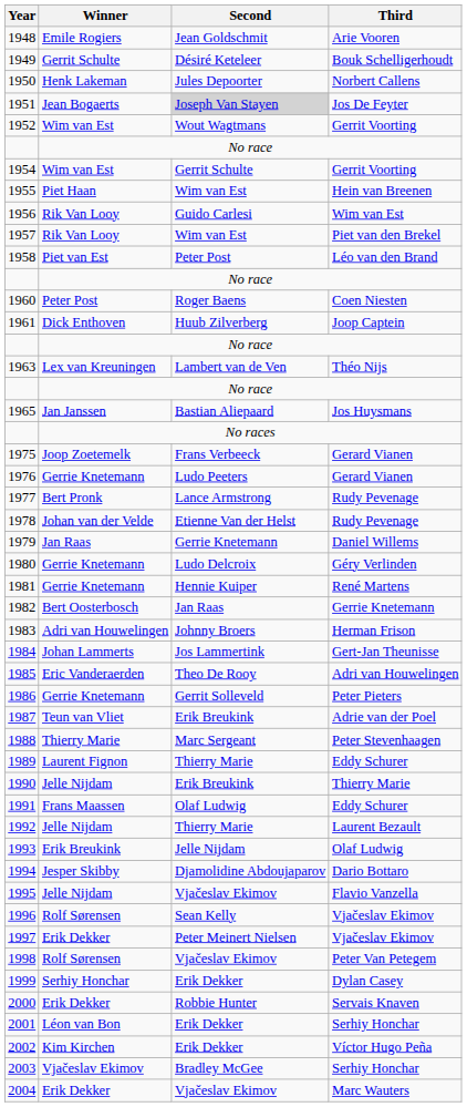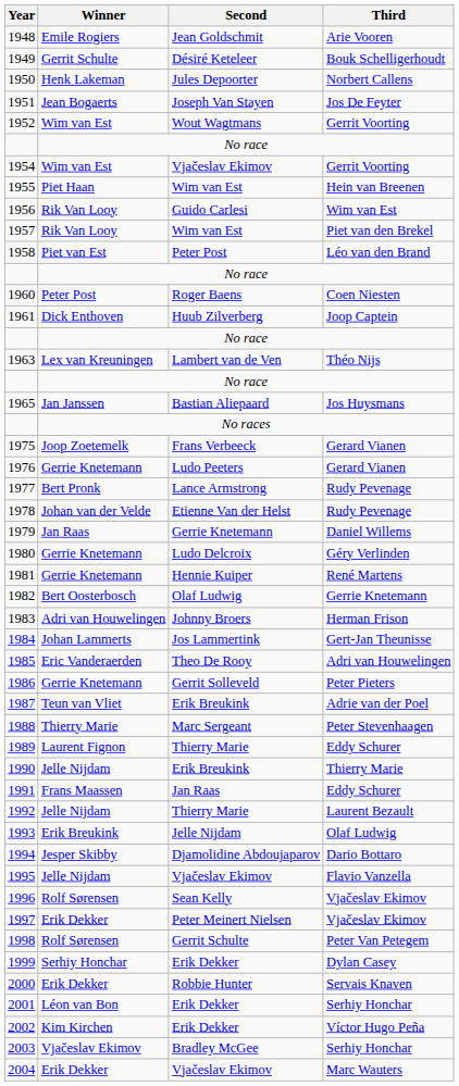1951 | Second: lightgrey background -> no background
1954 | Second: Gerrit Schulte -> Vjačeslav Ekimov
1982 | Second: Jan Raas -> Olaf Ludwig
1991 | Second: Olaf Ludwig -> Jan Raas
1998 | Second: Vjačeslav Ekimov -> Gerrit Schulte
